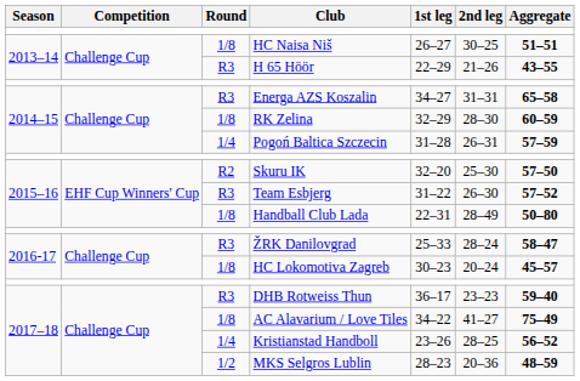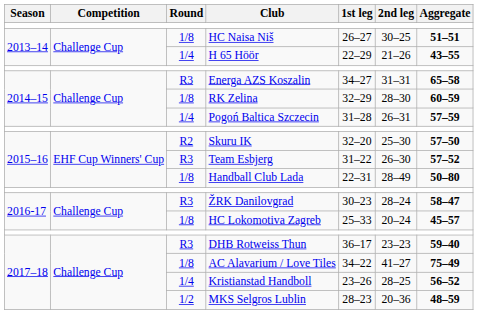H 65 Höör | Round: R3 -> 1/4
ŽRK Danilovgrad | 1st leg: 25–33 -> 30–23
HC Lokomotiva Zagreb | 1st leg: 30–23 -> 25–33
